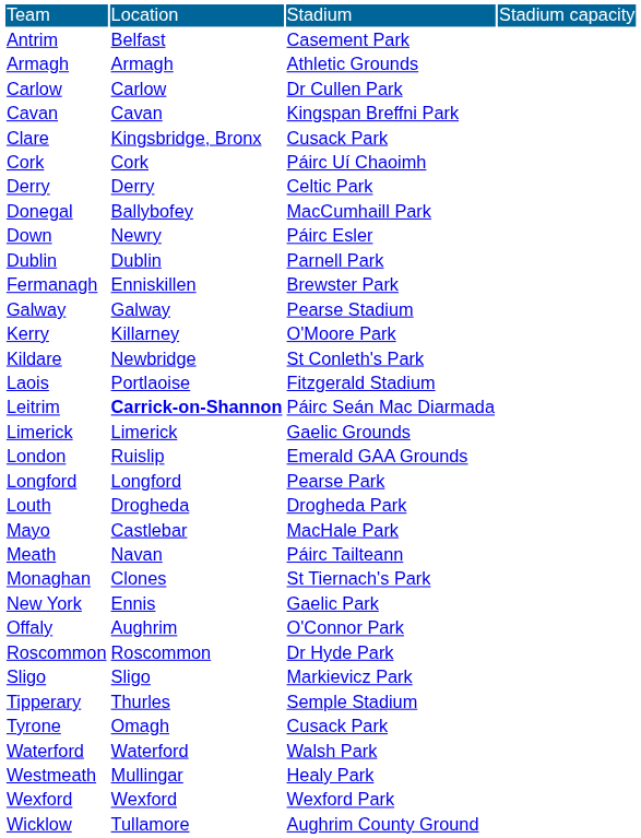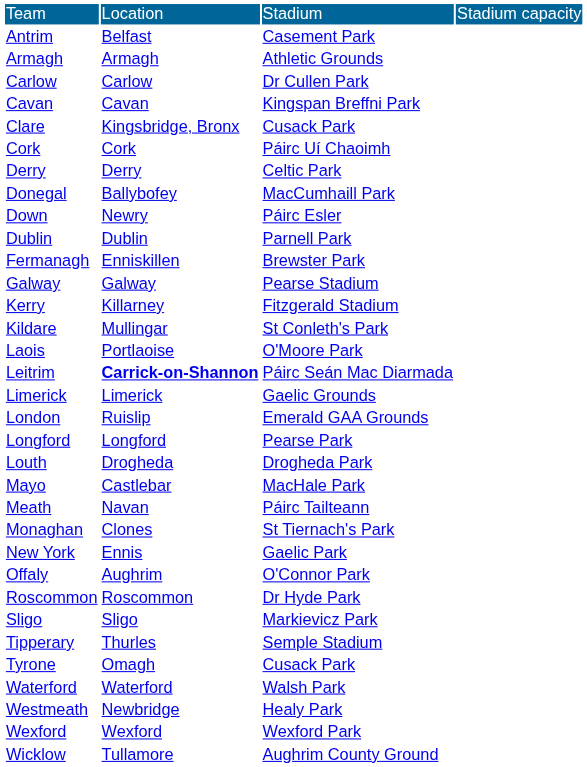Kerry | column 3: O'Moore Park -> Fitzgerald Stadium
Kildare | column 2: Newbridge -> Mullingar
Laois | column 3: Fitzgerald Stadium -> O'Moore Park
Westmeath | column 2: Mullingar -> Newbridge
